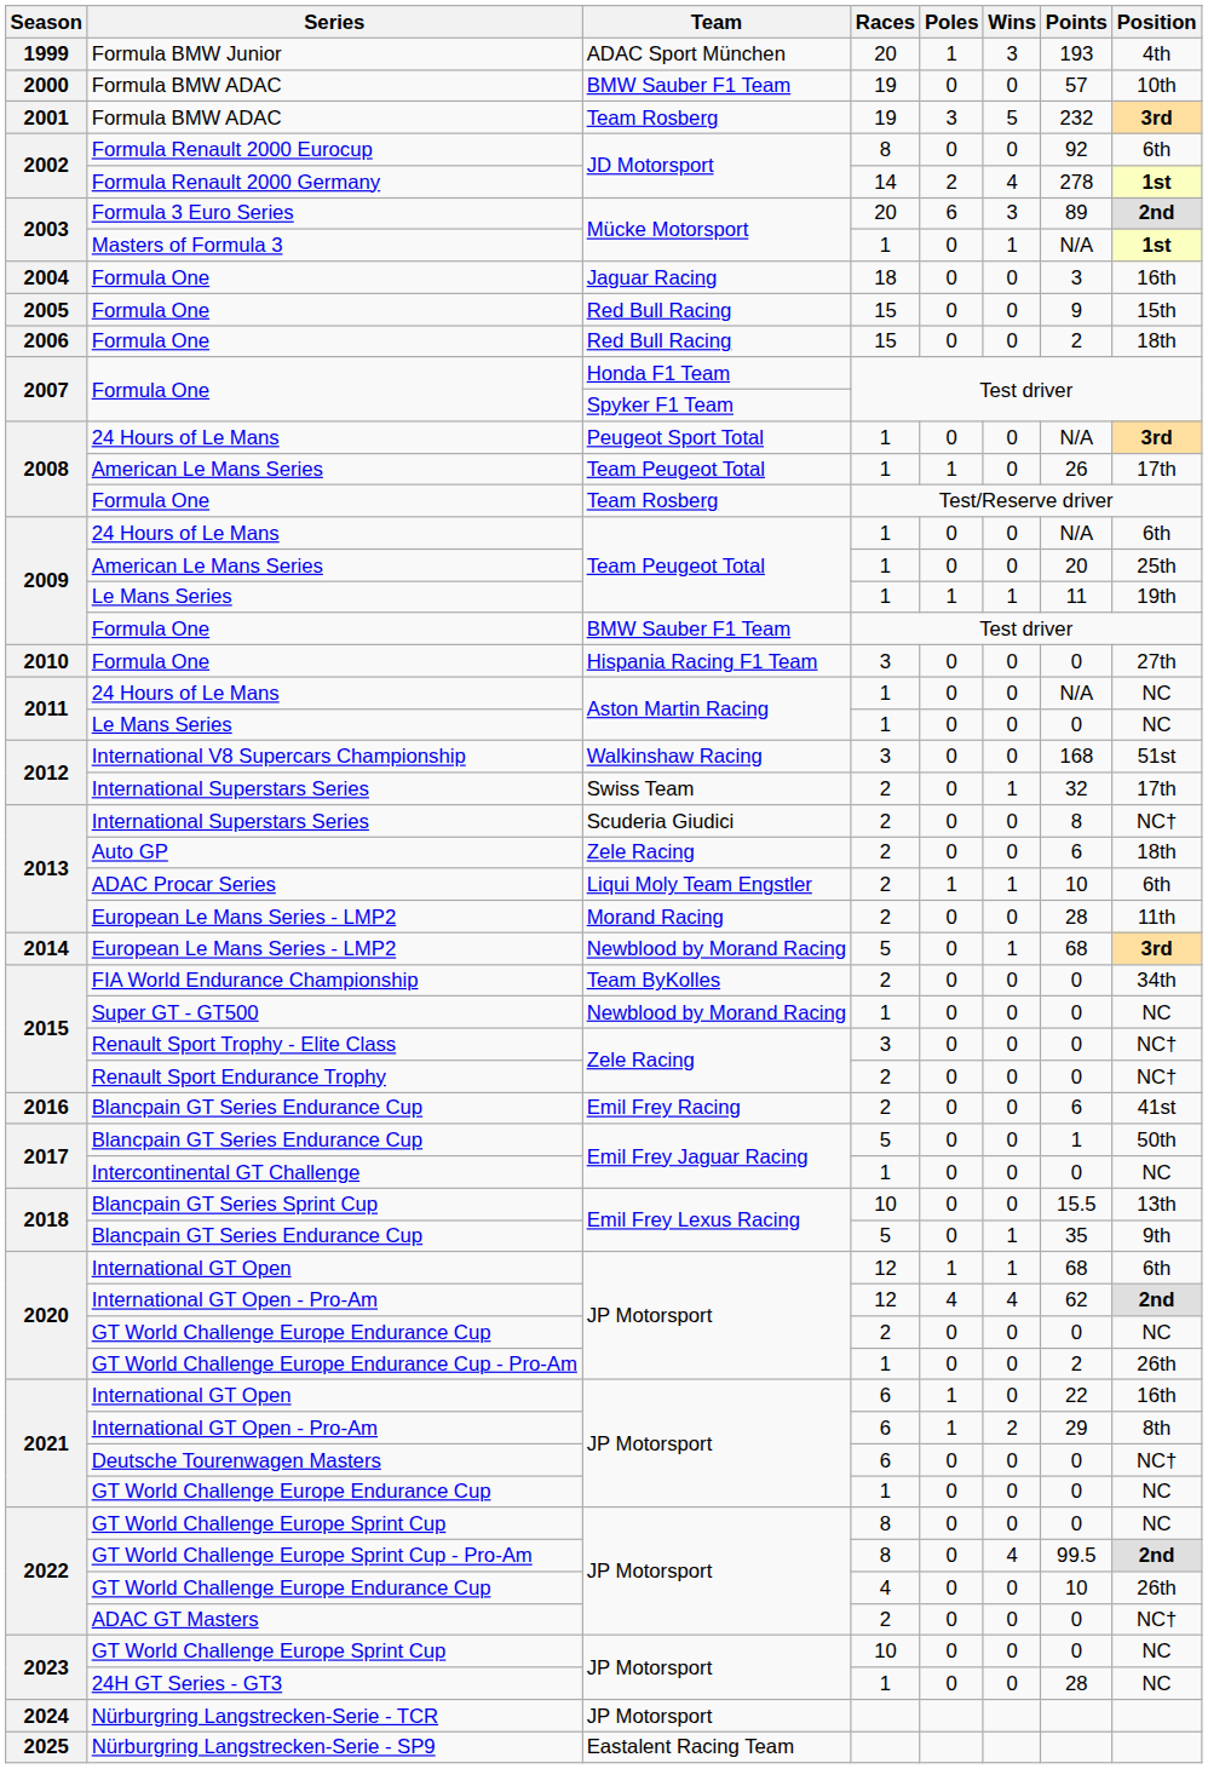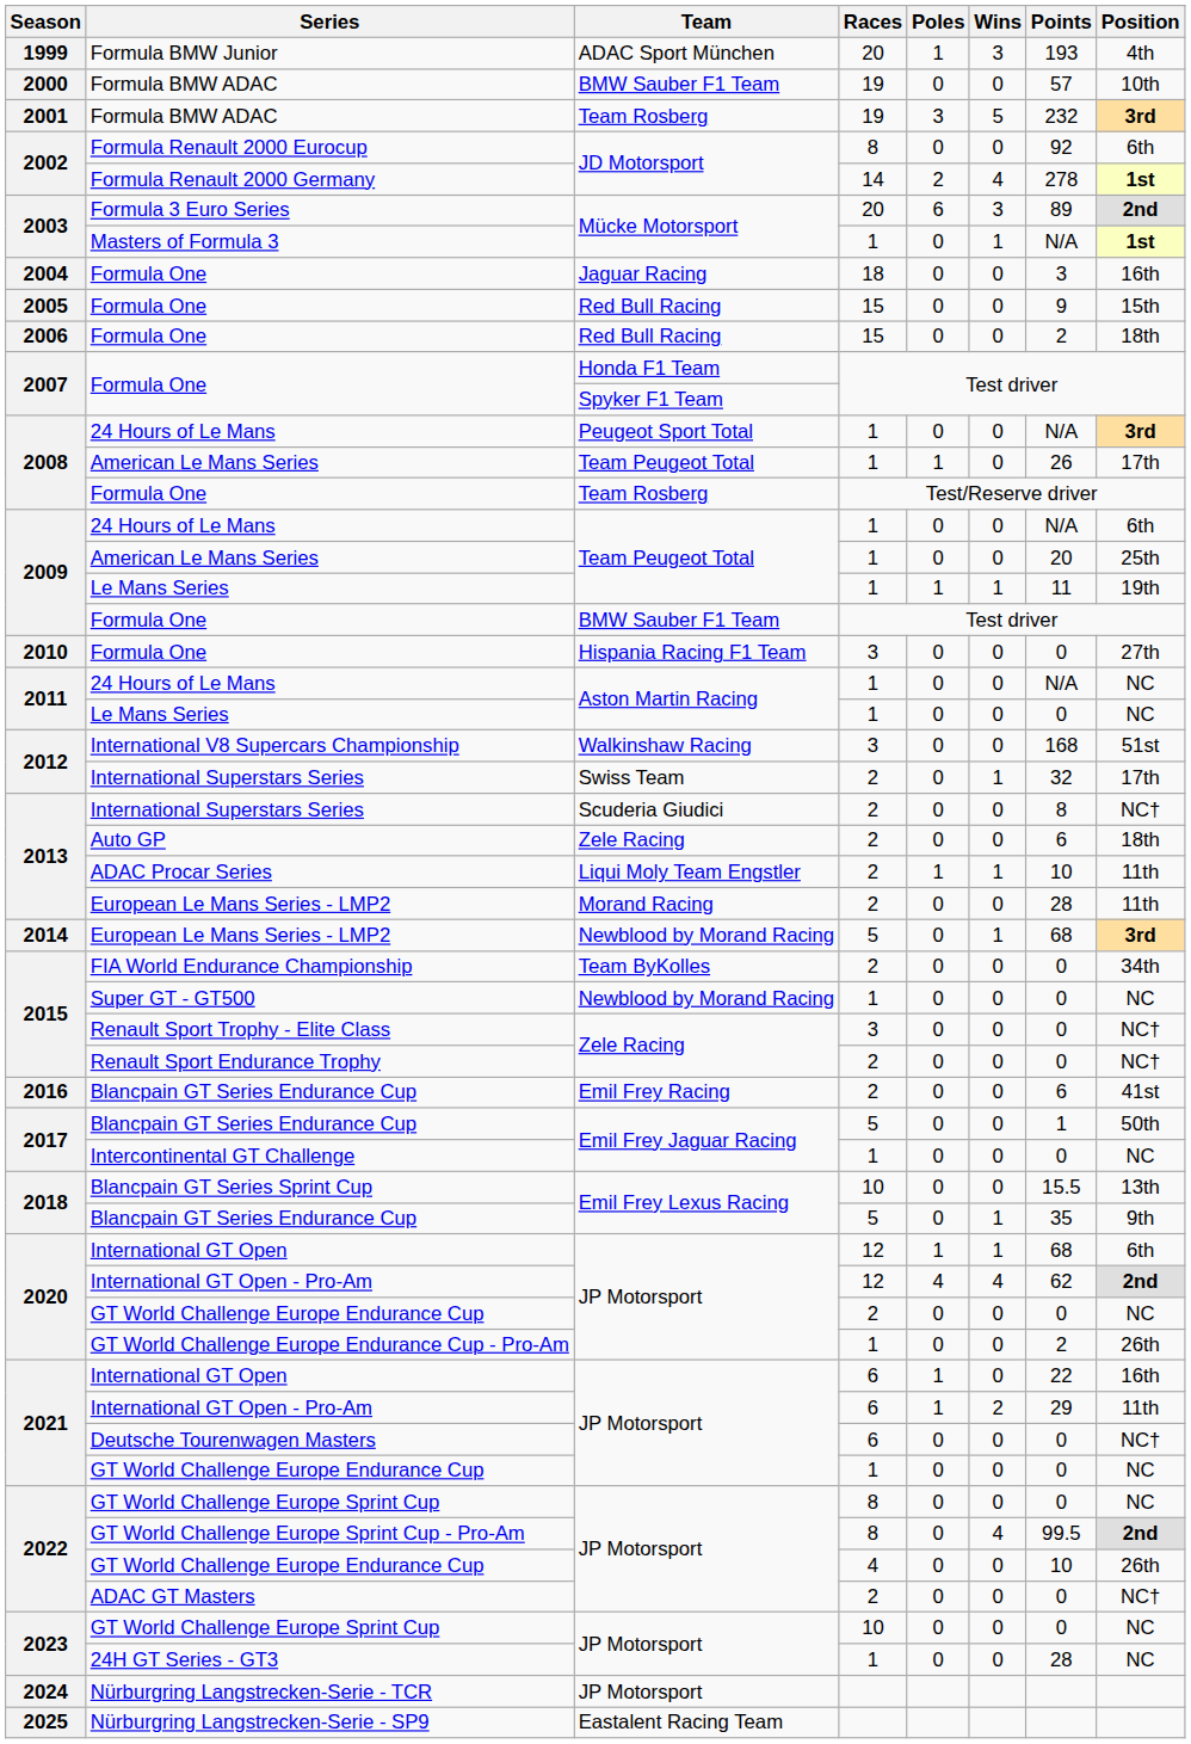ADAC Procar Series | Position: 6th -> 11th
2021 / International GT Open - Pro-Am | Position: 8th -> 11th
